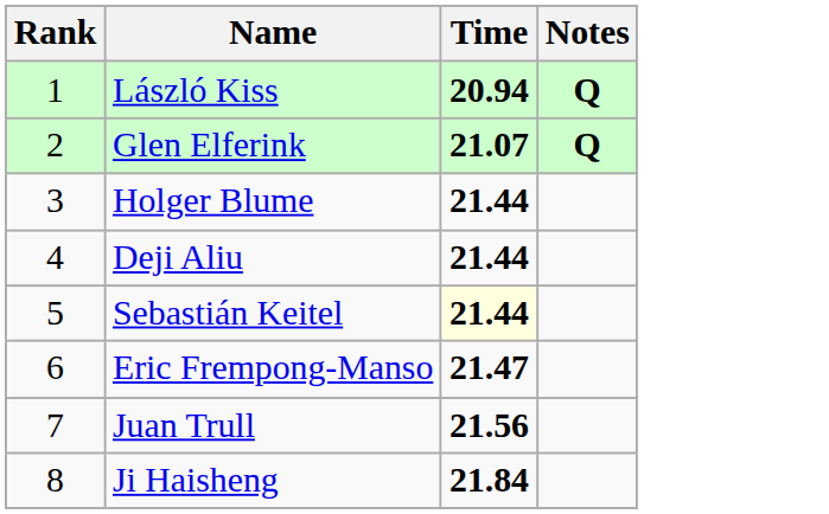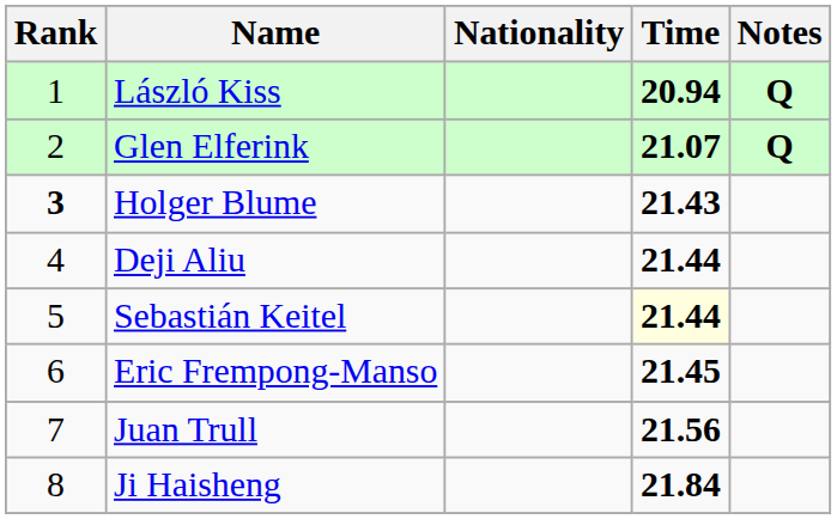+ column: Nationality
Holger Blume | Rank: normal -> bold
Holger Blume | Time: 21.44 -> 21.43
Eric Frempong-Manso | Time: 21.47 -> 21.45
